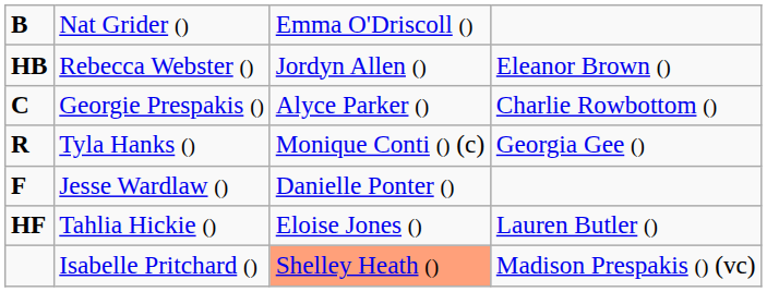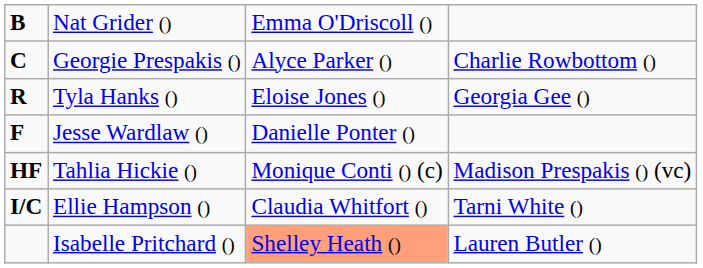- row: HB | Rebecca Webster () | Jordyn Allen () | Eleanor Brown ()
Tyla Hanks () | column 3: Monique Conti () (c) -> Eloise Jones ()
Tahlia Hickie () | column 3: Eloise Jones () -> Monique Conti () (c)
Tahlia Hickie () | column 4: Lauren Butler () -> Madison Prespakis () (vc)
+ row: I/C | Ellie Hampson () | Claudia Whitfort () | Tarni White ()
Isabelle Pritchard () | column 4: Madison Prespakis () (vc) -> Lauren Butler ()
